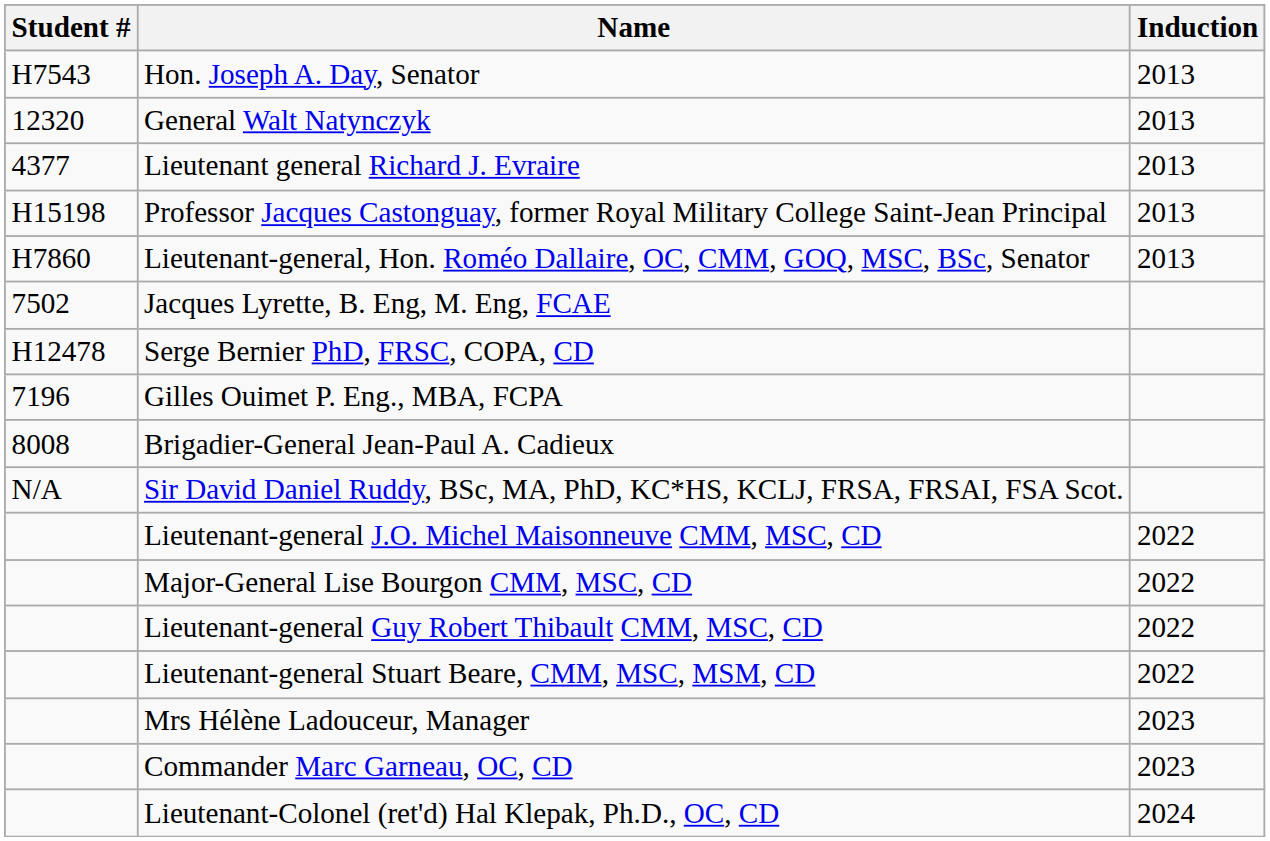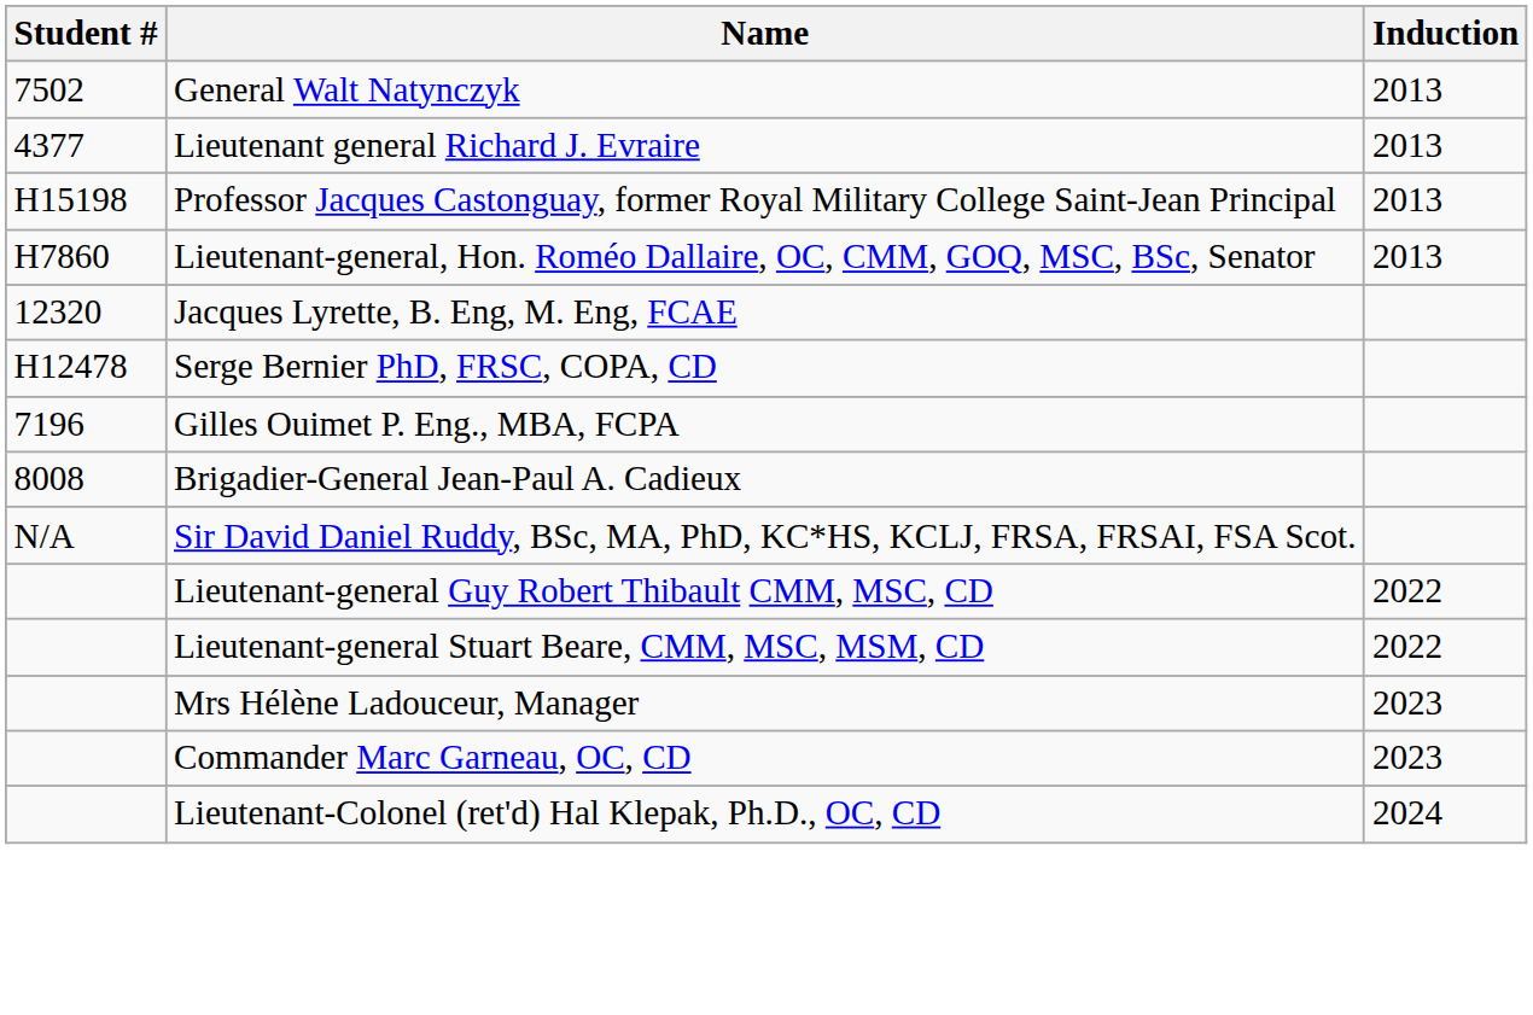- row: H7543 | Hon. Joseph A. Day, Senator | 2013
General Walt Natynczyk | Student #: 12320 -> 7502
Jacques Lyrette, B. Eng, M. Eng, FCAE | Student #: 7502 -> 12320
- row: Lieutenant-general J.O. Michel Maisonneuve CMM, MSC, CD | 2022
- row: Major-General Lise Bourgon CMM, MSC, CD | 2022
